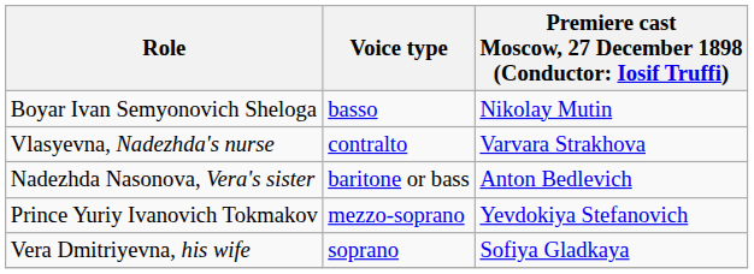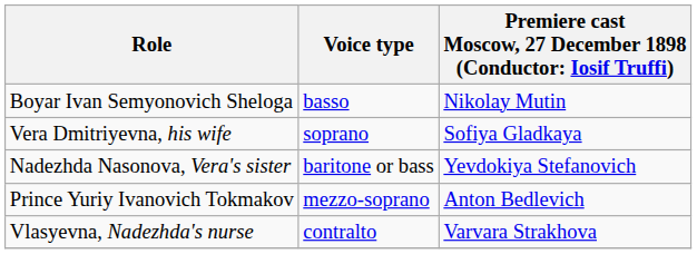rows swapped: Vera Dmitriyevna, his wife <-> Vlasyevna, Nadezhda's nurse
Nadezhda Nasonova, Vera's sister | column 3: Anton Bedlevich -> Yevdokiya Stefanovich
Prince Yuriy Ivanovich Tokmakov | column 3: Yevdokiya Stefanovich -> Anton Bedlevich
